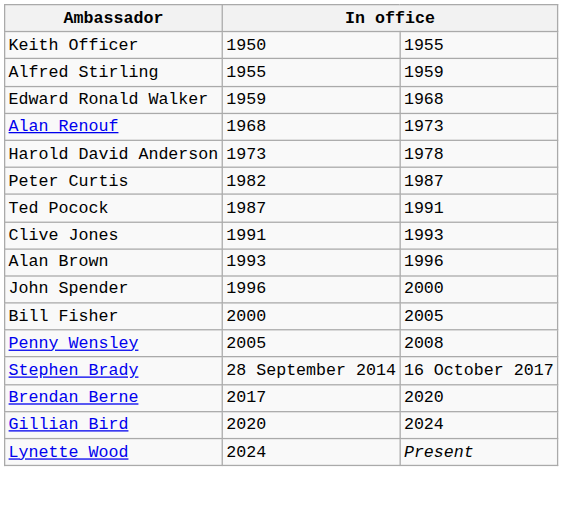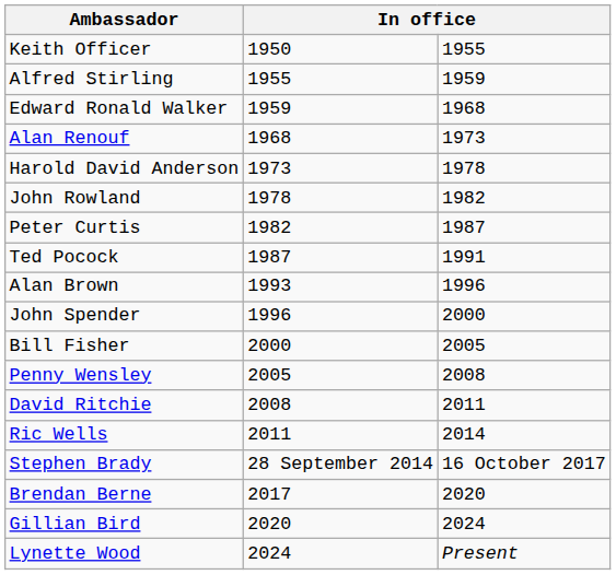+ row: John Rowland | 1978 | 1982
- row: Clive Jones | 1991 | 1993
+ row: David Ritchie | 2008 | 2011
+ row: Ric Wells | 2011 | 2014
